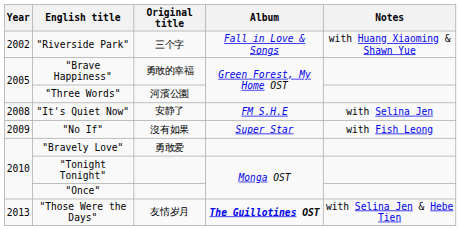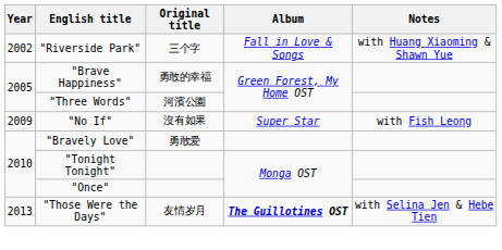- row: 2008 | "It's Quiet Now" | 安静了 | FM S.H.E | with Selina Jen
